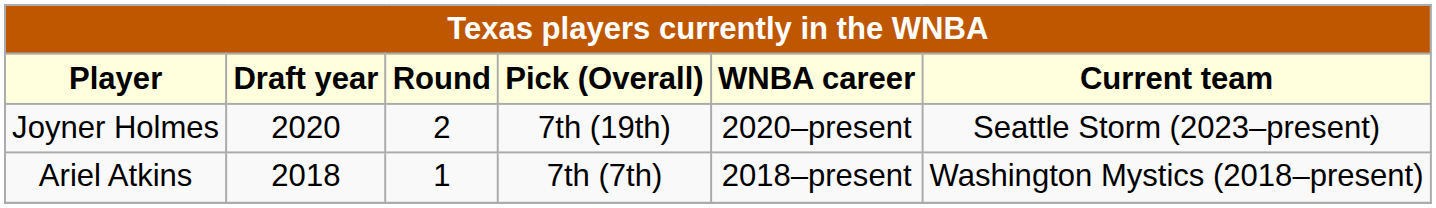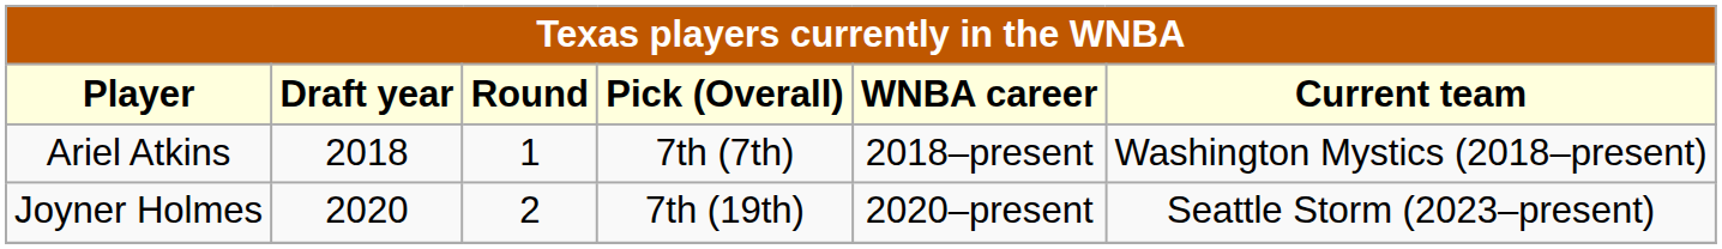rows swapped: Ariel Atkins <-> Joyner Holmes
